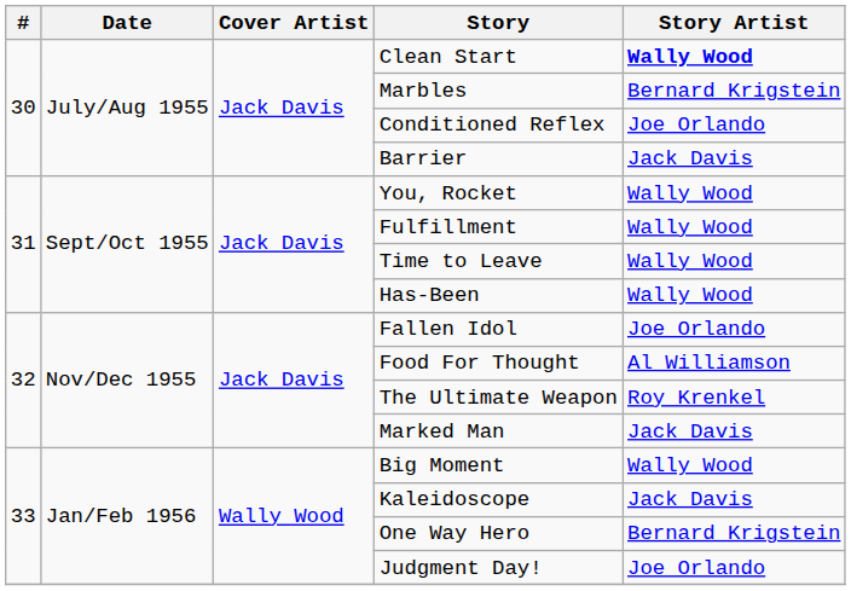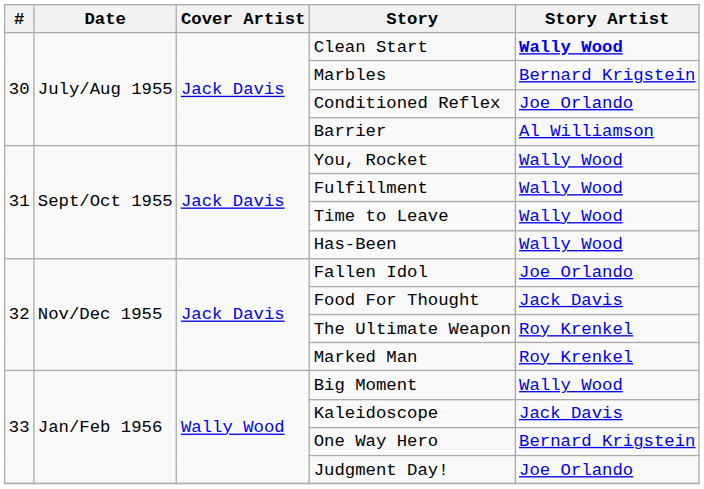Barrier | Story Artist: Jack Davis -> Al Williamson
Food For Thought | Story Artist: Al Williamson -> Jack Davis
Marked Man | Story Artist: Jack Davis -> Roy Krenkel
